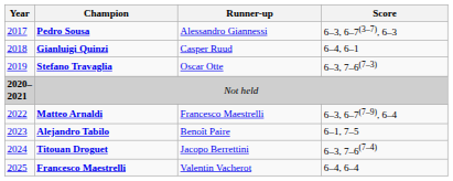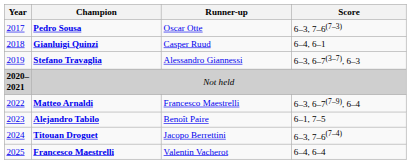Pedro Sousa | Runner-up: Alessandro Giannessi -> Oscar Otte
Pedro Sousa | Score: 6–3, 6–7(3–7), 6–3 -> 6–3, 7–6(7–3)
Stefano Travaglia | Runner-up: Oscar Otte -> Alessandro Giannessi
Stefano Travaglia | Score: 6–3, 7–6(7–3) -> 6–3, 6–7(3–7), 6–3
